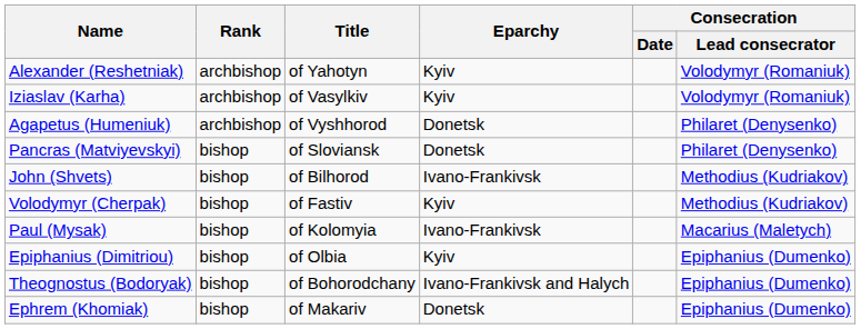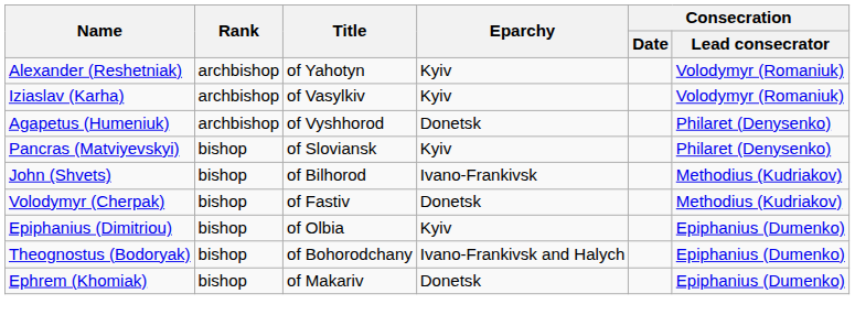Pancras (Matviyevskyi) | Eparchy: Donetsk -> Kyiv
Volodymyr (Cherpak) | Eparchy: Kyiv -> Donetsk
- row: Paul (Mysak) | bishop | of Kolomyia | Ivano-Frankivsk | Macarius (Maletych)
